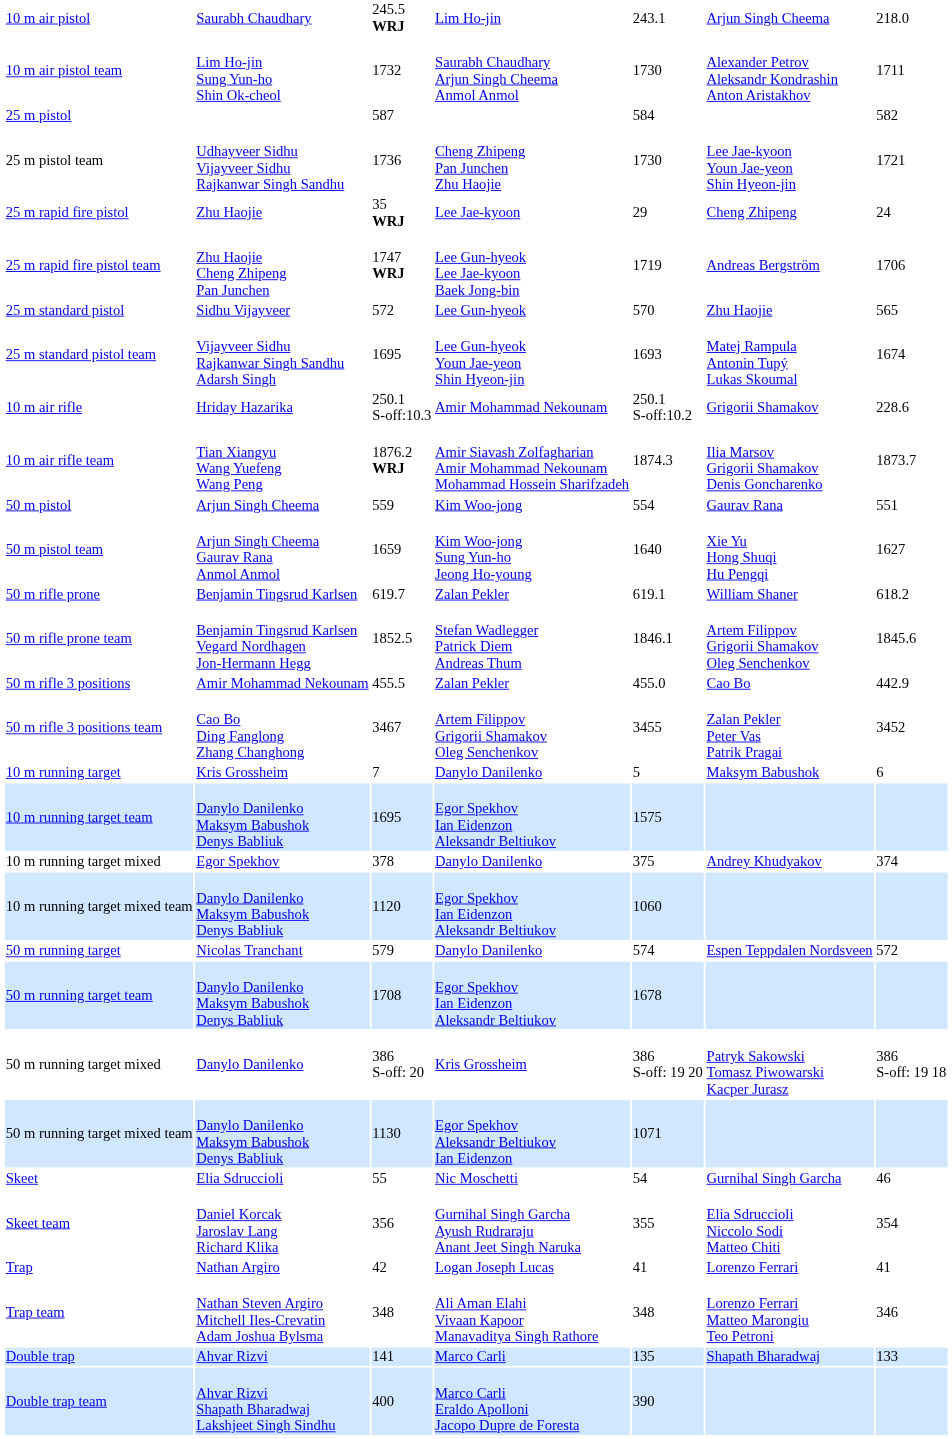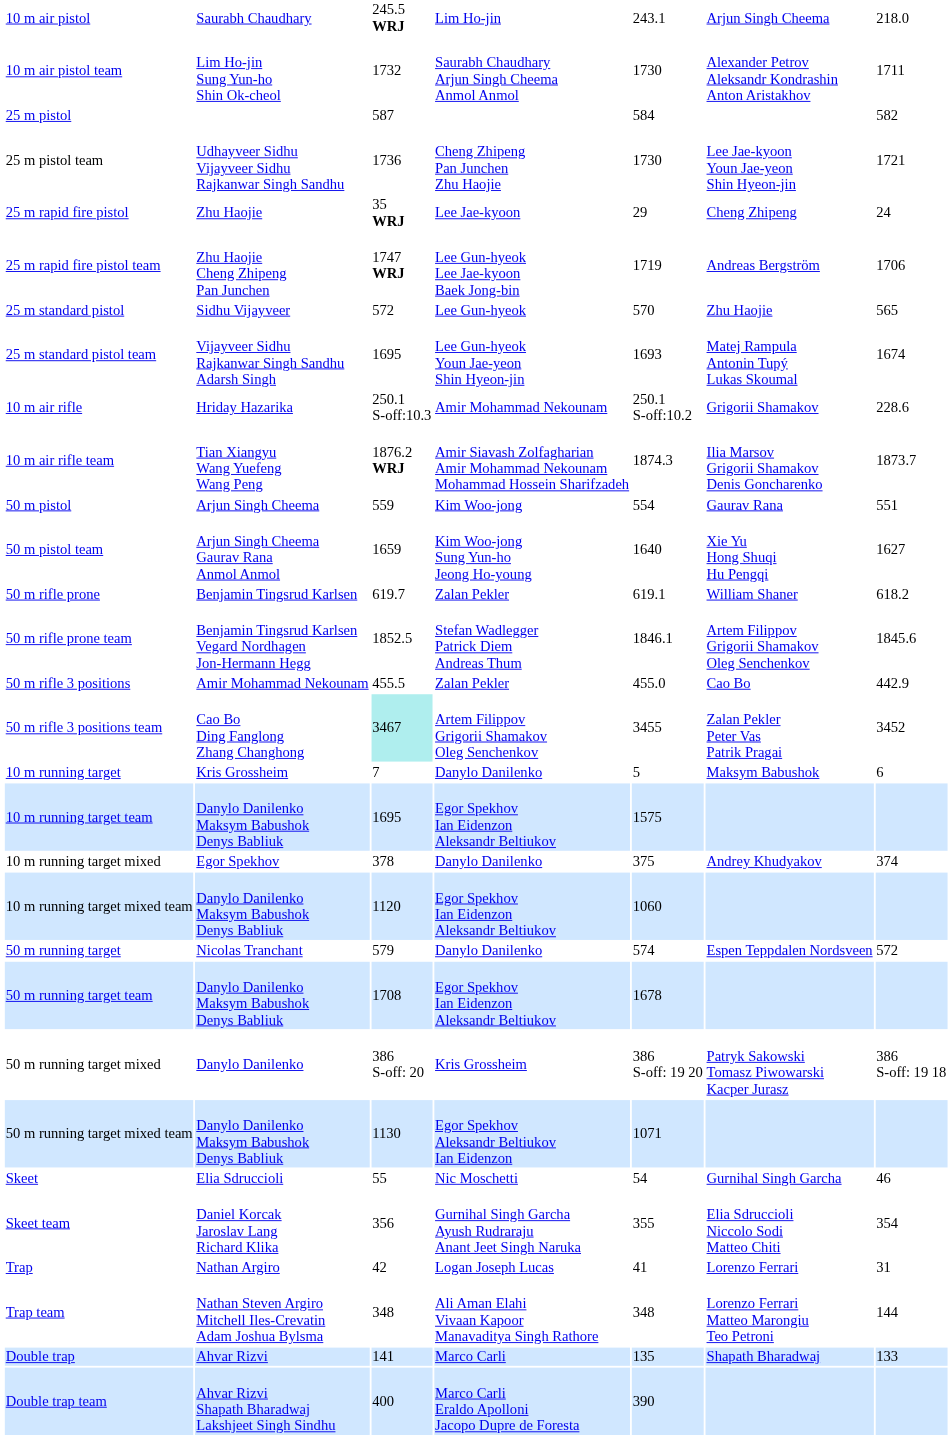50 m rifle 3 positions team | column 3: no background -> paleturquoise background
Trap | column 7: 41 -> 31
Trap team | column 7: 346 -> 144
